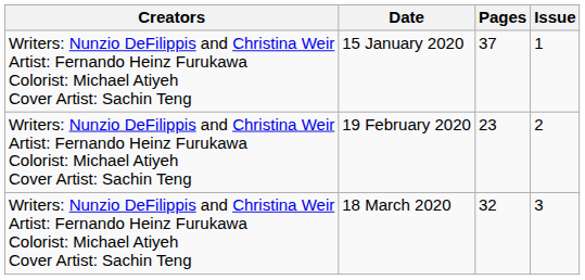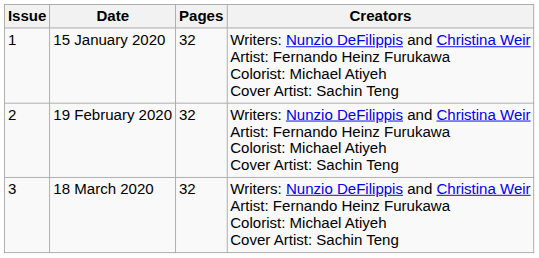columns swapped: Issue <-> Creators
15 January 2020 | Pages: 37 -> 32
19 February 2020 | Pages: 23 -> 32
